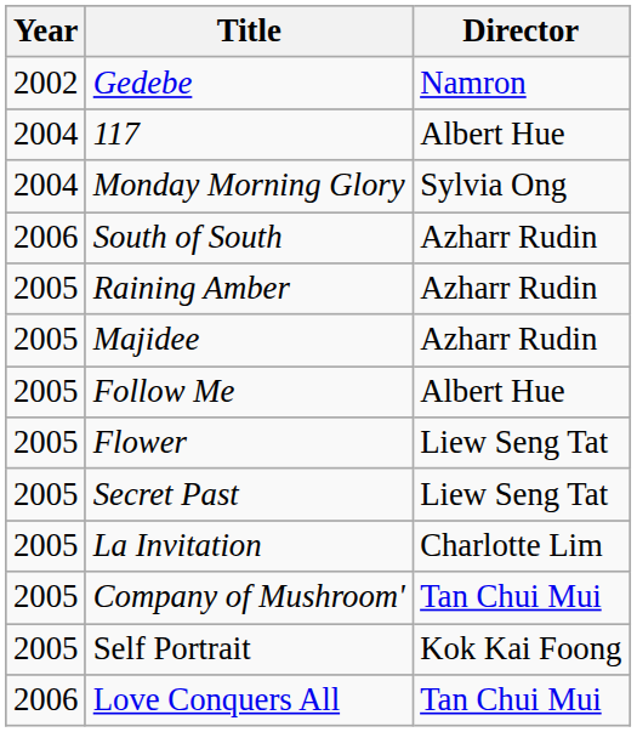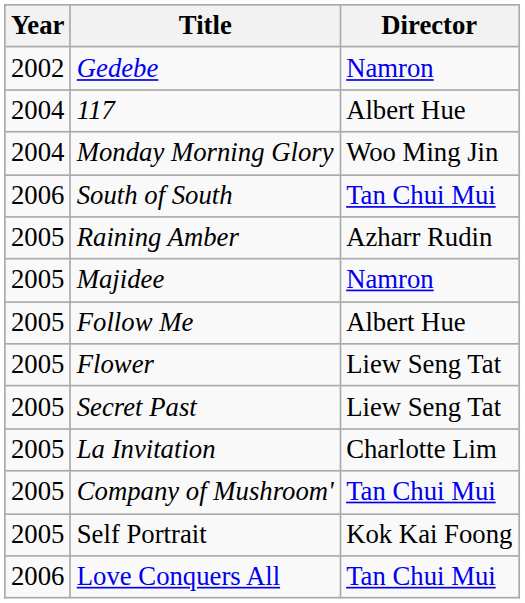Monday Morning Glory | Director: Sylvia Ong -> Woo Ming Jin
South of South | Director: Azharr Rudin -> Tan Chui Mui
Majidee | Director: Azharr Rudin -> Namron
